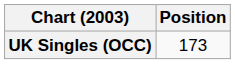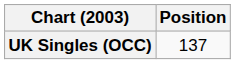UK Singles (OCC) | Position: 173 -> 137
